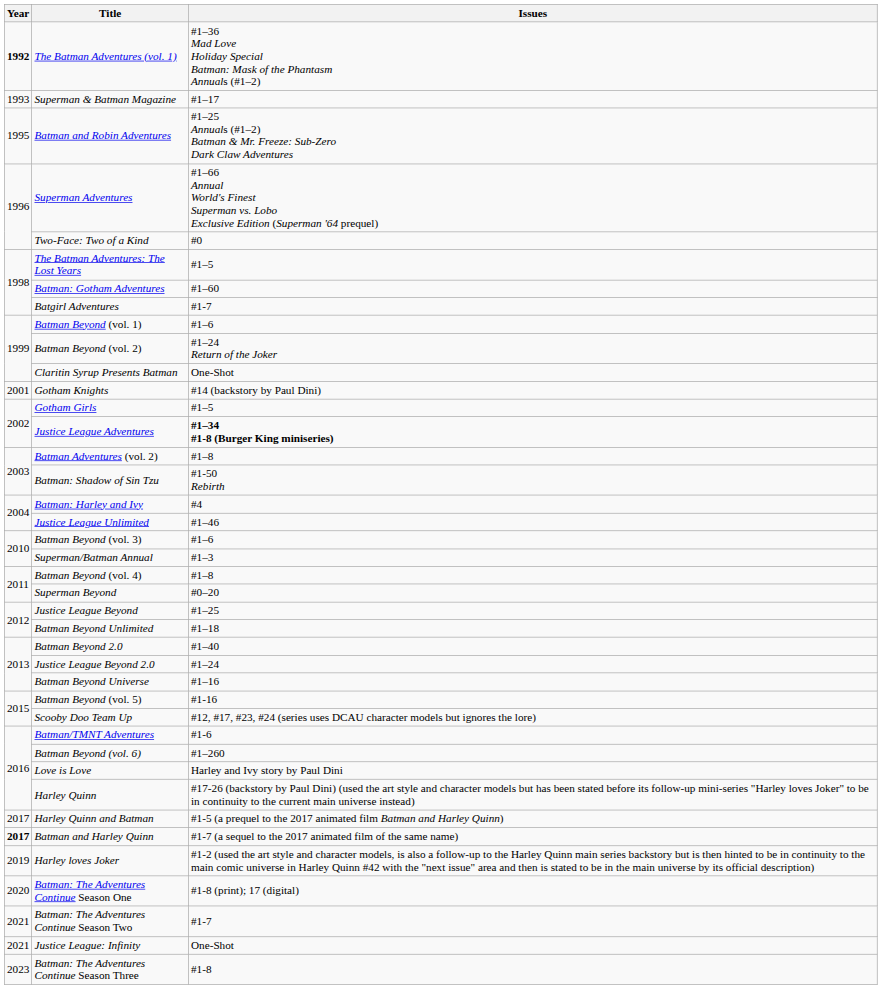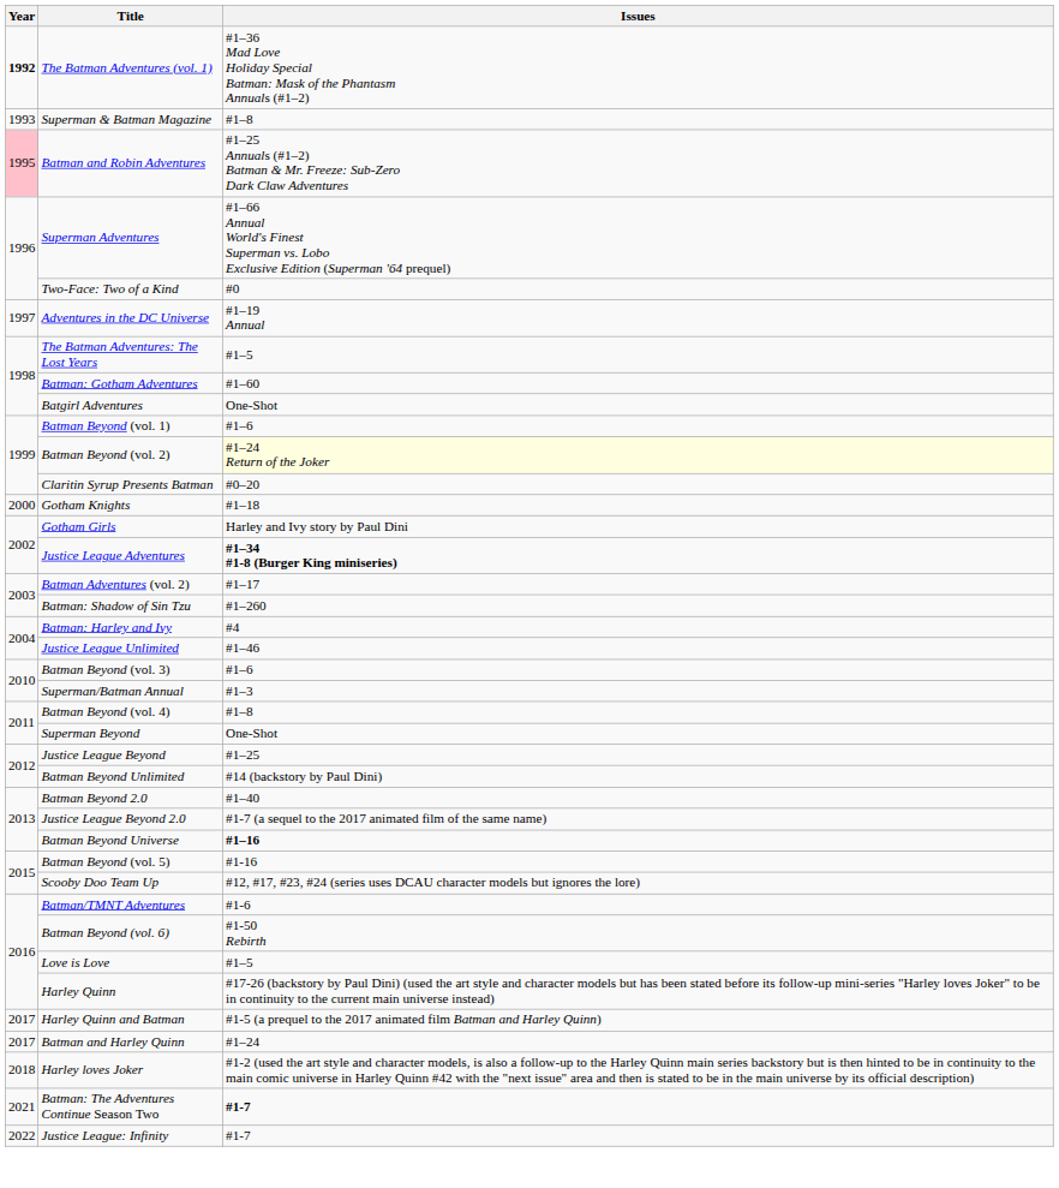Superman & Batman Magazine | Issues: #1–17 -> #1–8
Batman and Robin Adventures | Year: no background -> pink background
+ row: 1997 | Adventures in the DC Universe | #1–19 Annual
Batgirl Adventures | Issues: #1-7 -> One-Shot
Batman Beyond (vol. 2) | Issues: no background -> lightyellow background
Claritin Syrup Presents Batman | Issues: One-Shot -> #0–20
Gotham Knights | Year: 2001 -> 2000
Gotham Knights | Issues: #14 (backstory by Paul Dini) -> #1–18
Gotham Girls | Issues: #1–5 -> Harley and Ivy story by Paul Dini
Batman Adventures (vol. 2) | Issues: #1–8 -> #1–17
Batman: Shadow of Sin Tzu | Issues: #1-50 Rebirth -> #1–260
Superman Beyond | Issues: #0–20 -> One-Shot
Batman Beyond Unlimited | Issues: #1–18 -> #14 (backstory by Paul Dini)
Justice League Beyond 2.0 | Issues: #1–24 -> #1-7 (a sequel to the 2017 animated film of the same name)
Batman Beyond Universe | Issues: normal -> bold
Batman Beyond (vol. 6) | Issues: #1–260 -> #1-50 Rebirth
Love is Love | Issues: Harley and Ivy story by Paul Dini -> #1–5
Batman and Harley Quinn | Year: bold -> normal
Batman and Harley Quinn | Issues: #1-7 (a sequel to the 2017 animated film of the same name) -> #1–24
Harley loves Joker | Year: 2019 -> 2018
- row: 2020 | Batman: The Adventures Continue Season One | #1-8 (print); 17 (digital)
Batman: The Adventures Continue Season Two | Issues: normal -> bold
Justice League: Infinity | Year: 2021 -> 2022
Justice League: Infinity | Issues: One-Shot -> #1-7
- row: 2023 | Batman: The Adventures Continue Season Three | #1-8
